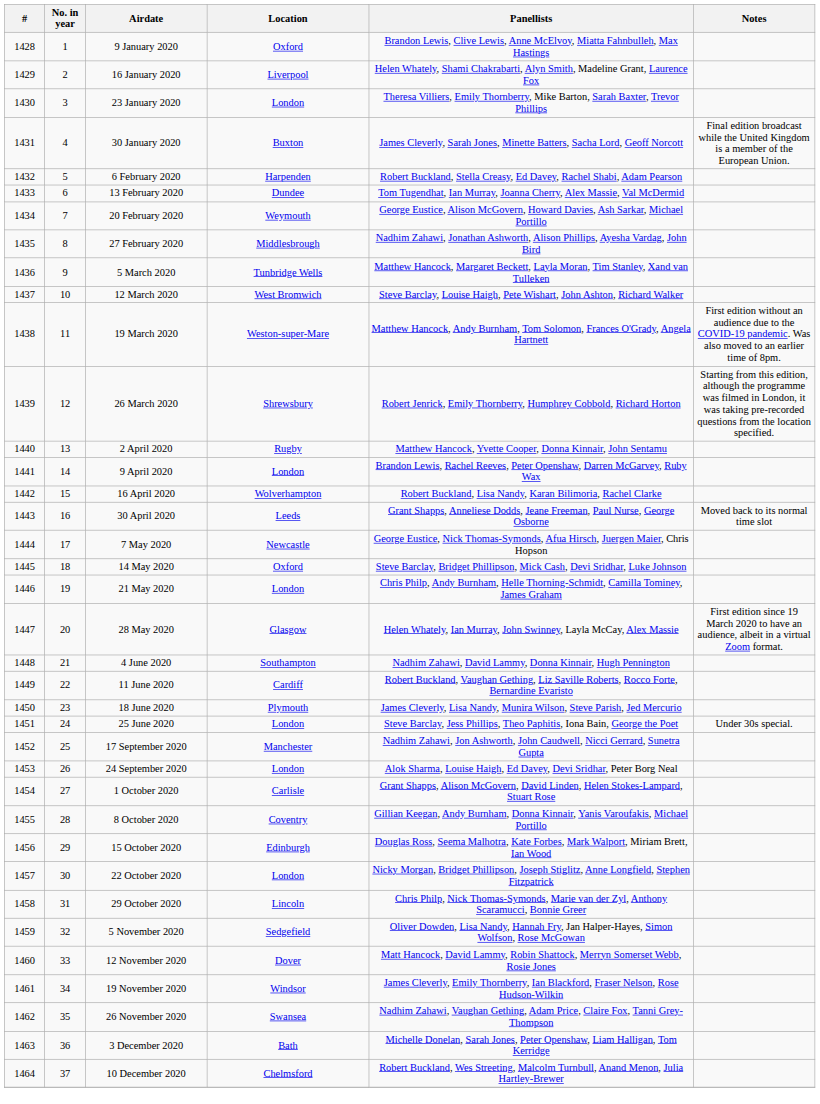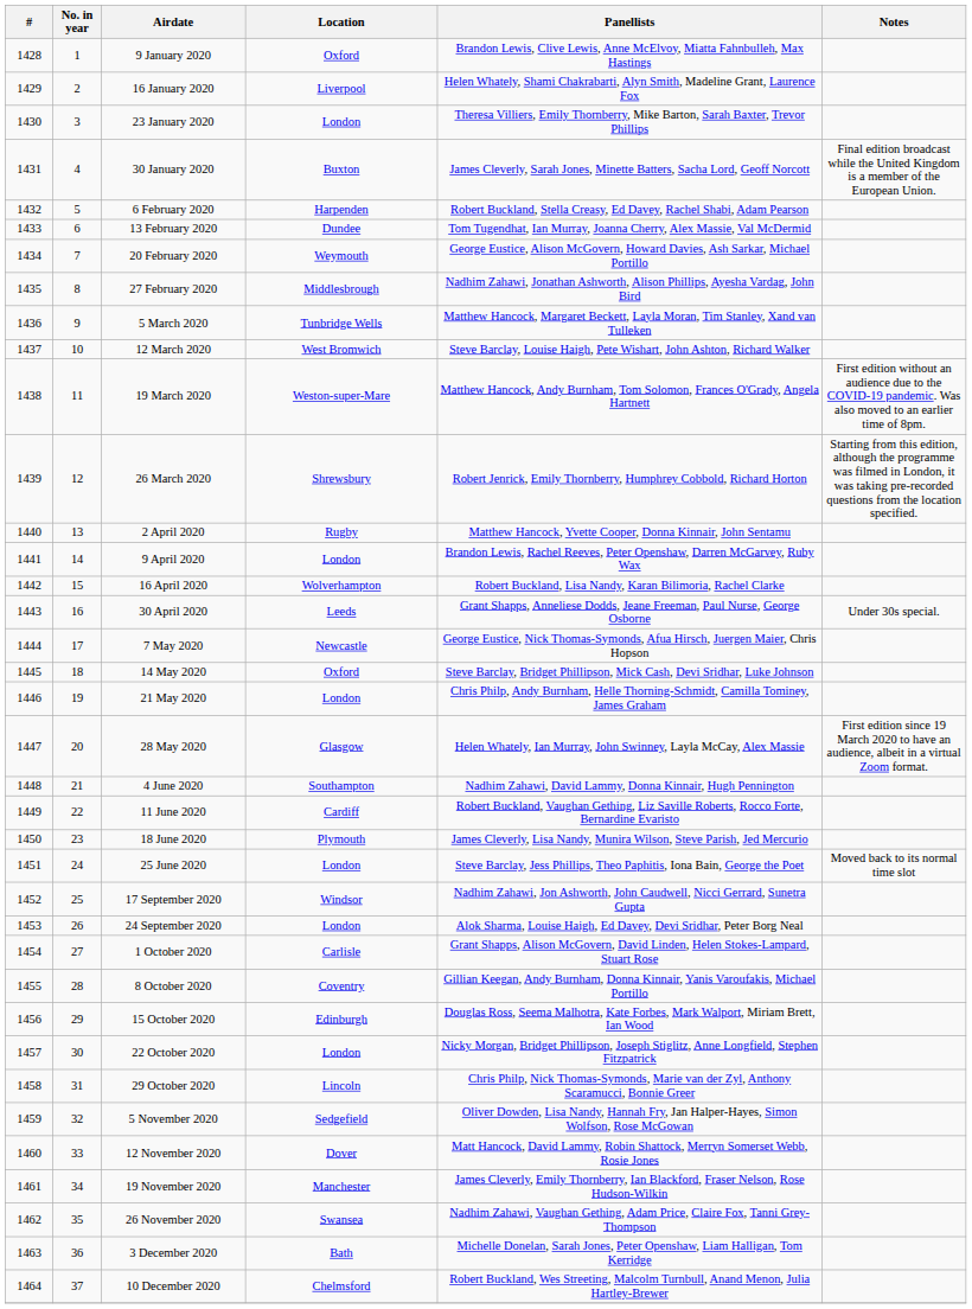30 April 2020 | Notes: Moved back to its normal time slot -> Under 30s special.
25 June 2020 | Notes: Under 30s special. -> Moved back to its normal time slot
17 September 2020 | Location: Manchester -> Windsor
19 November 2020 | Location: Windsor -> Manchester
